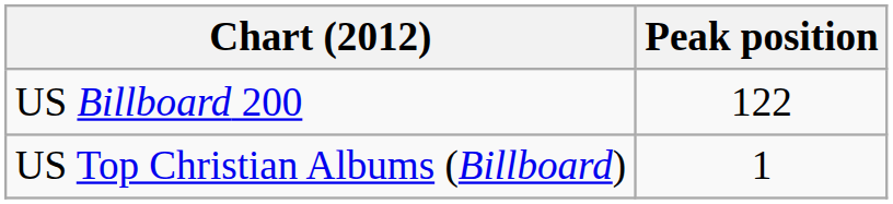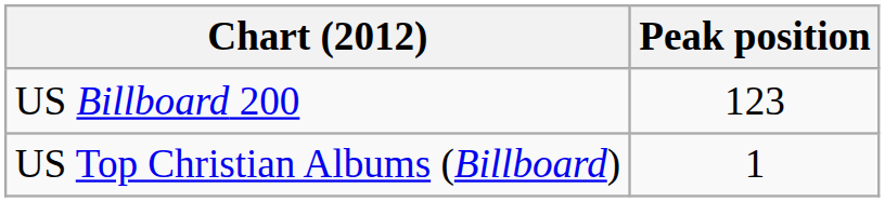US Billboard 200 | Peak position: 122 -> 123
